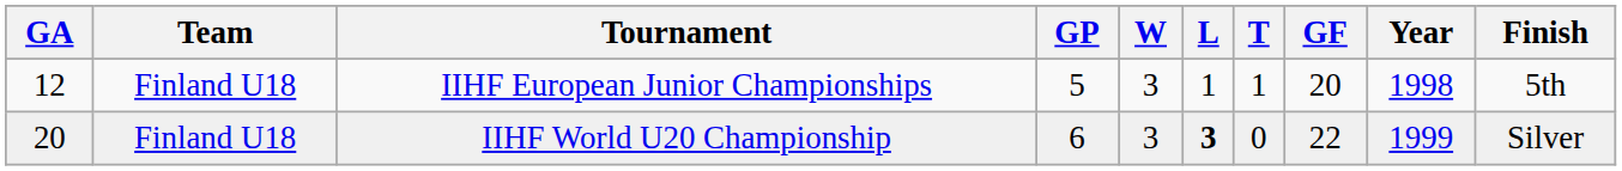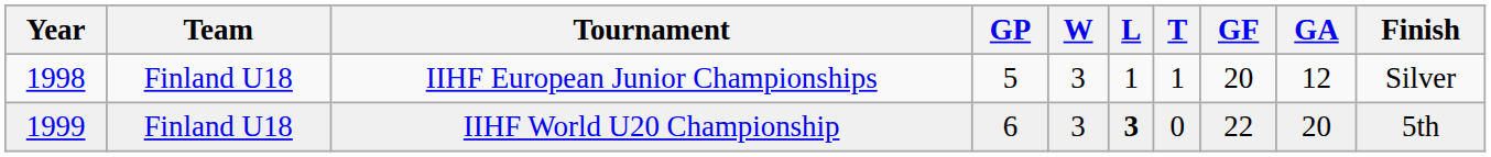columns swapped: Year <-> GA
IIHF European Junior Championships | Finish: 5th -> Silver
IIHF World U20 Championship | Finish: Silver -> 5th
